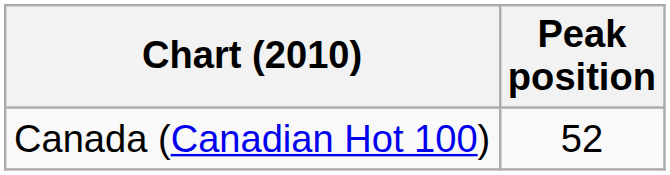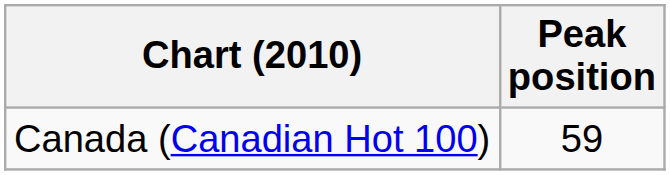Canada (Canadian Hot 100) | Peak position: 52 -> 59
